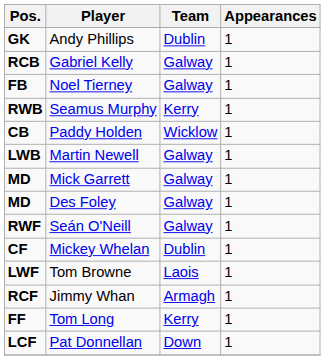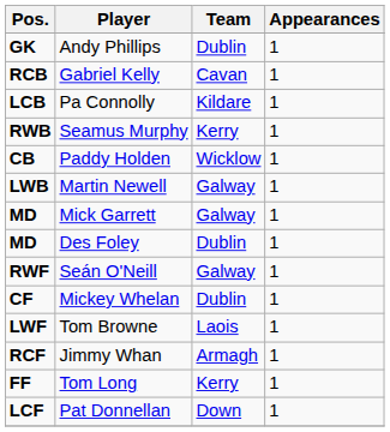Gabriel Kelly | Team: Galway -> Cavan
- row: FB | Noel Tierney | Galway | 1
+ row: LCB | Pa Connolly | Kildare | 1
Des Foley | Team: Galway -> Dublin
